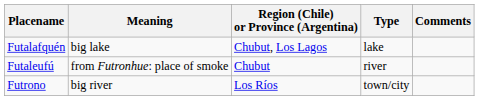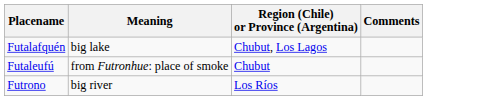- column: Type | lake | river | town/city
